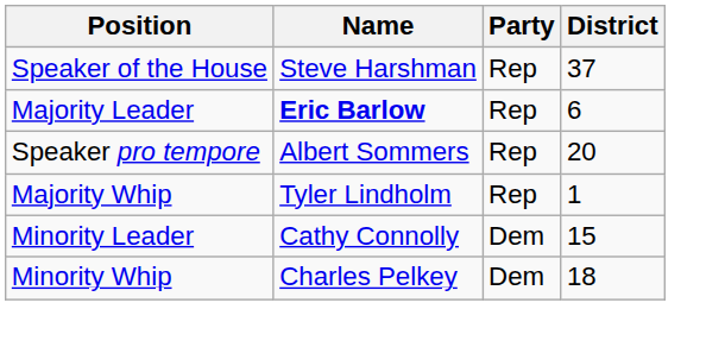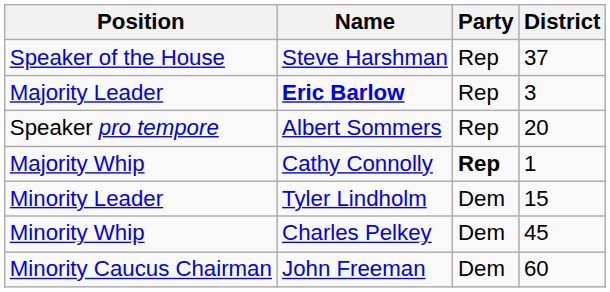Majority Leader | District: 6 -> 3
Majority Whip | Name: Tyler Lindholm -> Cathy Connolly
Majority Whip | Party: normal -> bold
Minority Leader | Name: Cathy Connolly -> Tyler Lindholm
Minority Whip | District: 18 -> 45
+ row: Minority Caucus Chairman | John Freeman | Dem | 60
